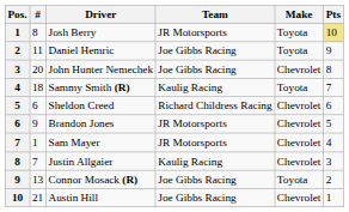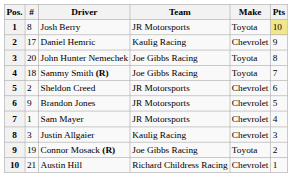Daniel Hemric | #: 11 -> 17
Daniel Hemric | Team: Joe Gibbs Racing -> Kaulig Racing
Daniel Hemric | Make: Toyota -> Chevrolet
John Hunter Nemechek | Make: Chevrolet -> Toyota
Sammy Smith (R) | Team: Kaulig Racing -> Joe Gibbs Racing
Sheldon Creed | #: 6 -> 2
Sheldon Creed | Team: Richard Childress Racing -> JR Motorsports
Justin Allgaier | #: 7 -> 3
Connor Mosack (R) | #: 13 -> 19
Austin Hill | Team: Joe Gibbs Racing -> Richard Childress Racing
